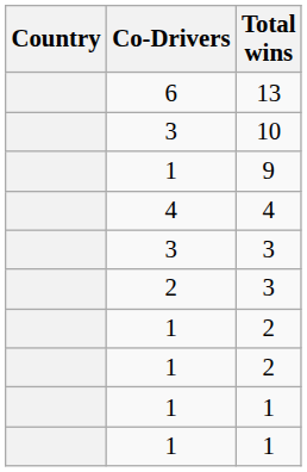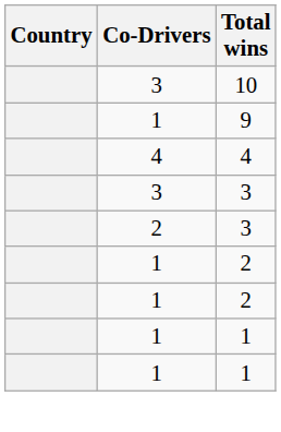- row: 6 | 13
